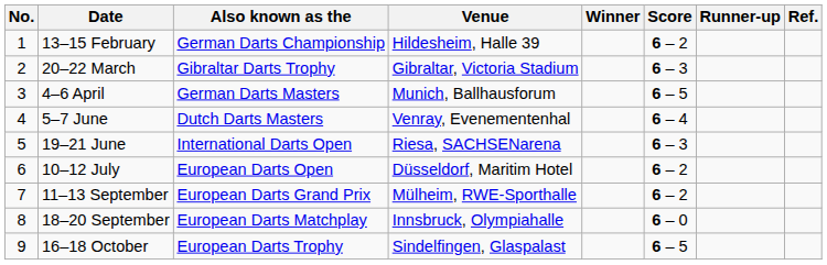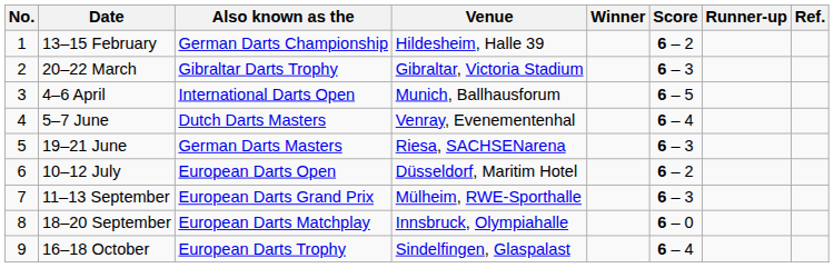4–6 April | Also known as the: German Darts Masters -> International Darts Open
19–21 June | Also known as the: International Darts Open -> German Darts Masters
11–13 September | Score: 6 – 2 -> 6 – 3
16–18 October | Score: 6 – 5 -> 6 – 4
